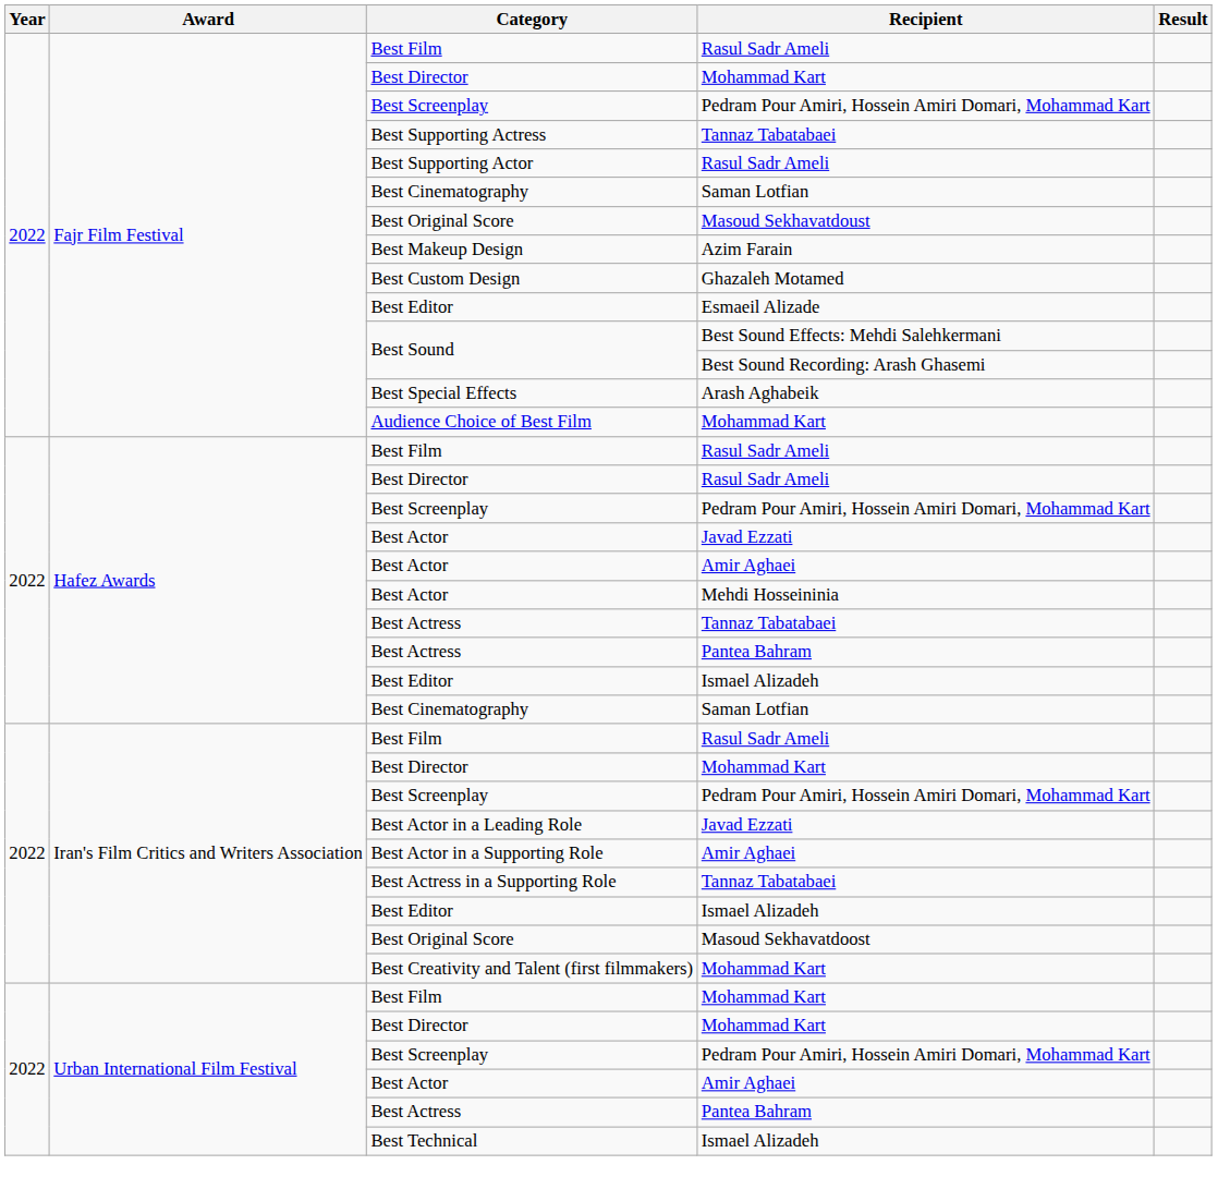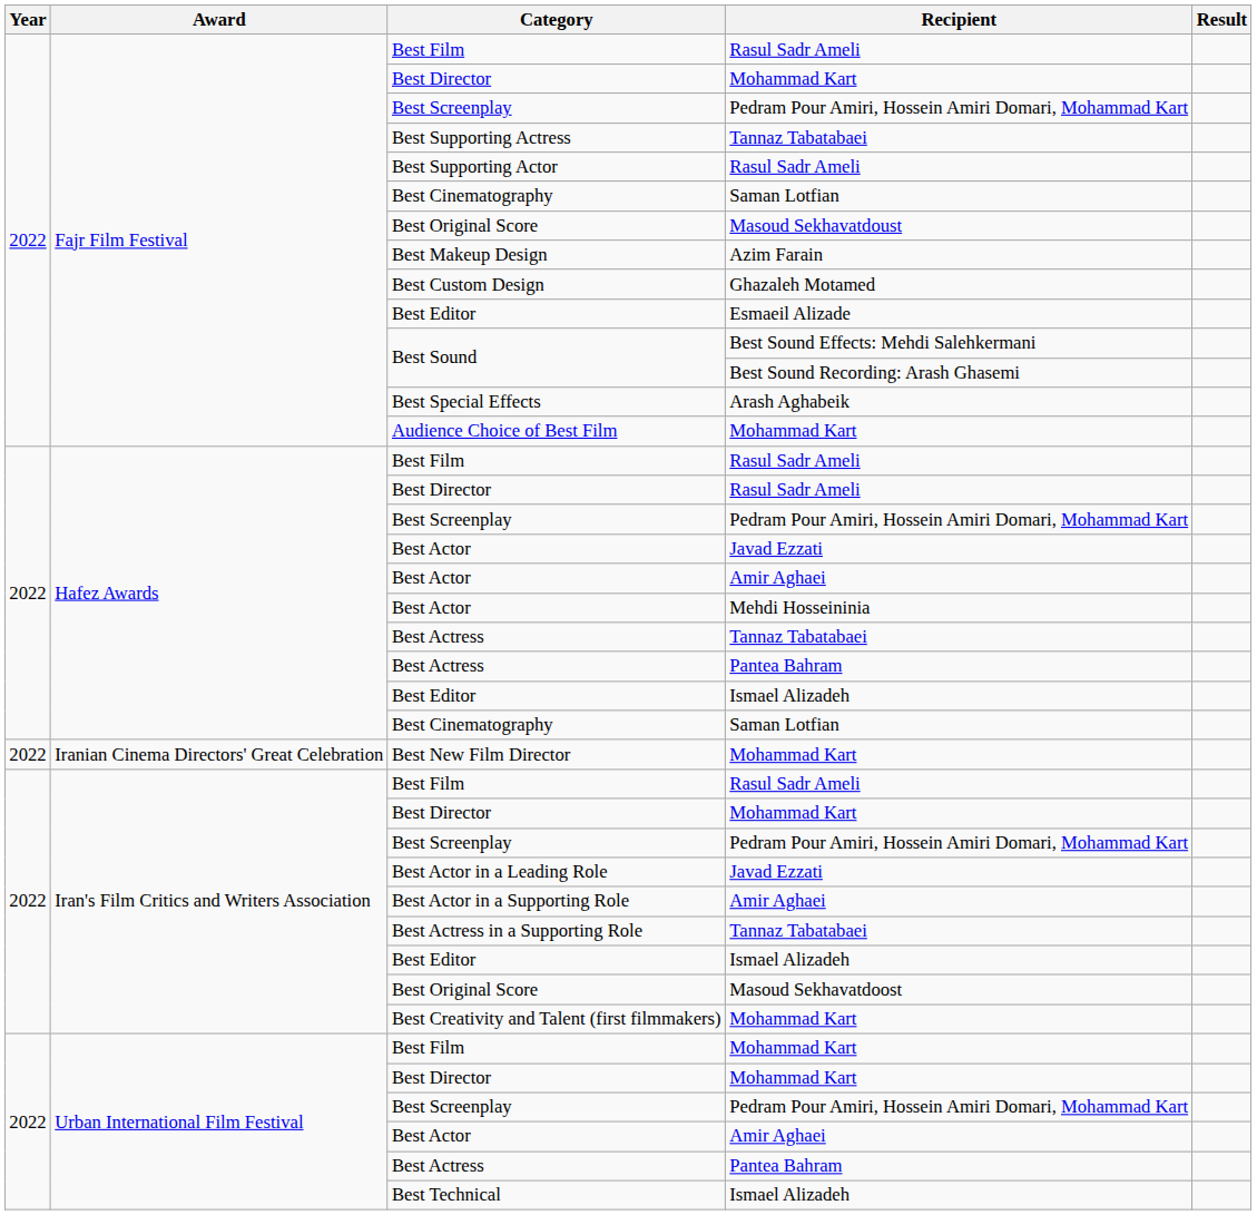+ row: 2022 | Iranian Cinema Directors' Great Celebration | Best New Film Director | Mohammad Kart
